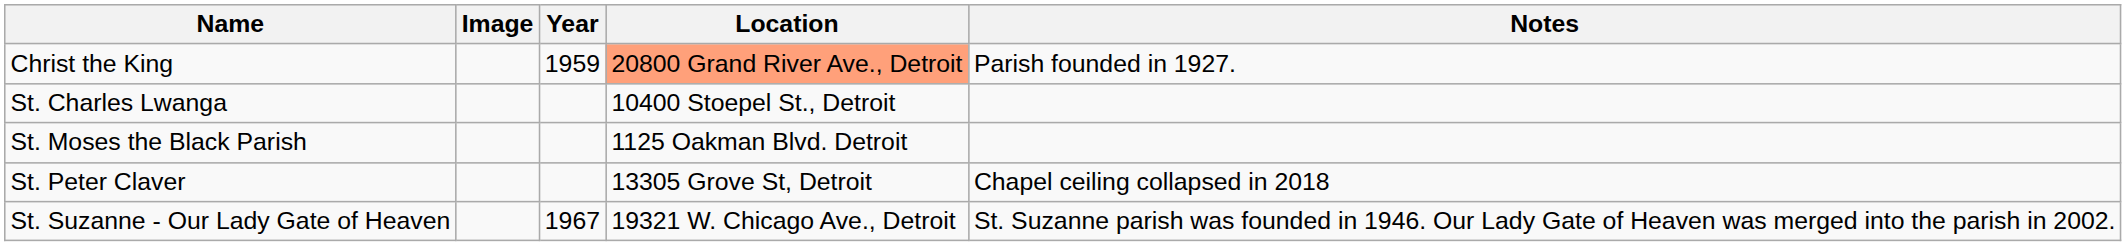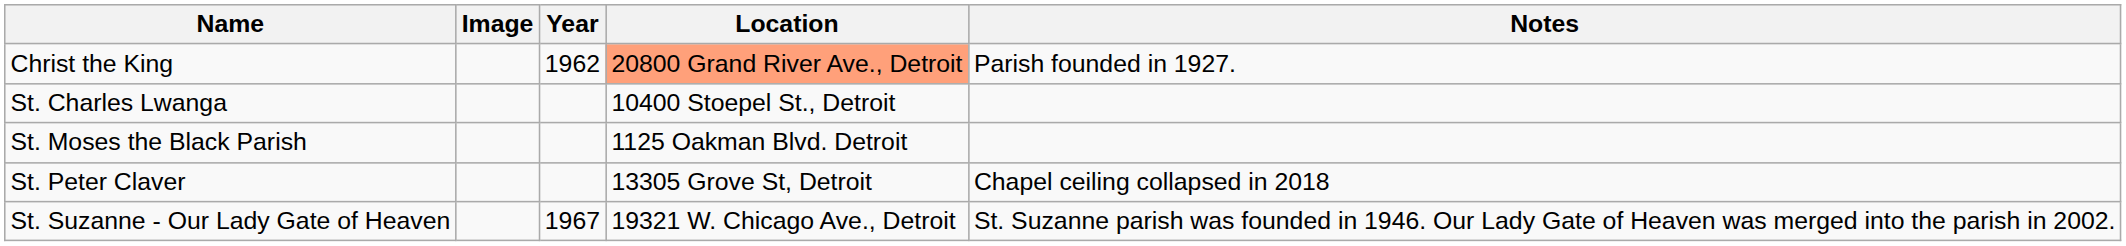Christ the King | Year: 1959 -> 1962
